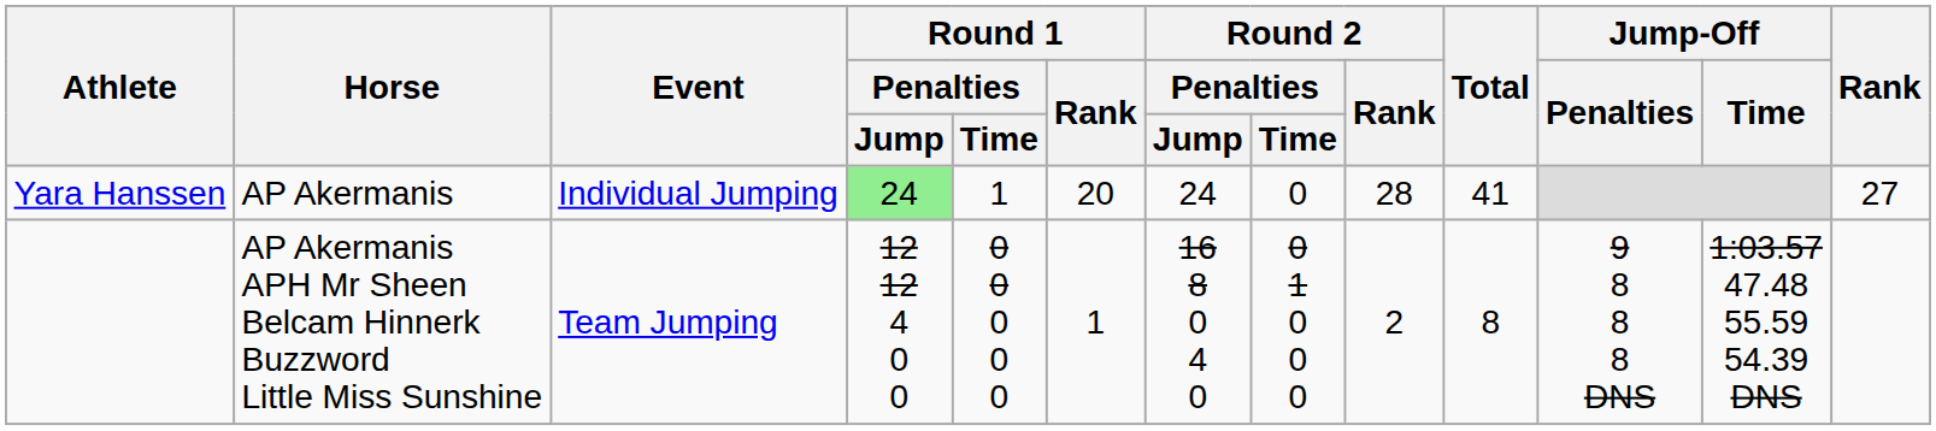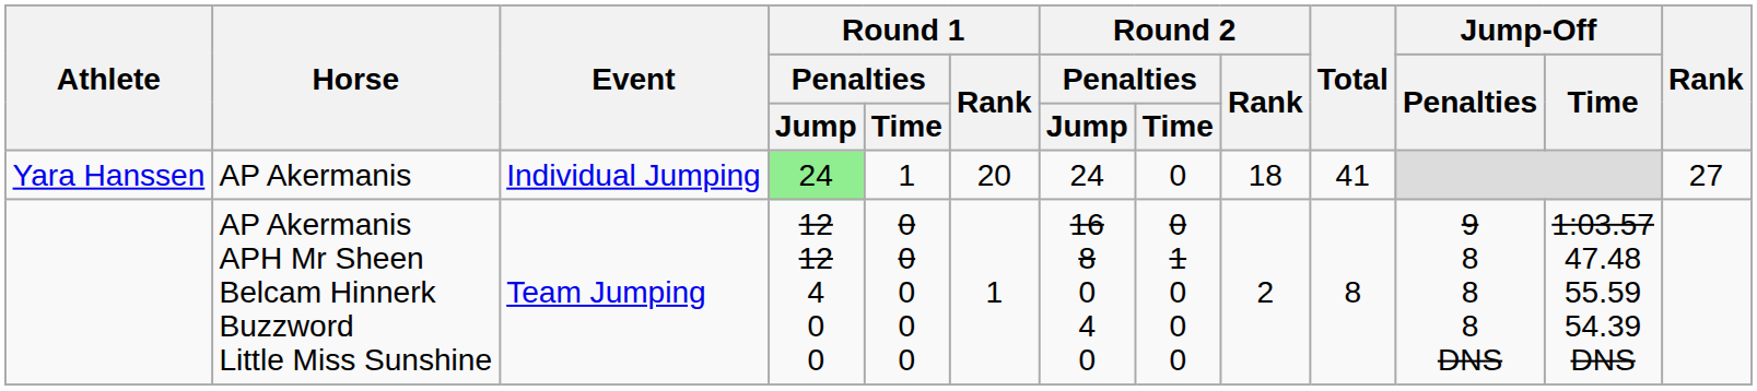Yara Hanssen | Round 2 / Rank: 28 -> 18
